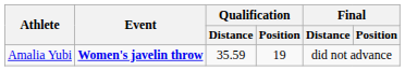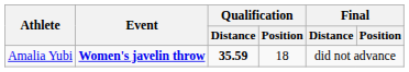Amalia Yubi | Qualification / Distance: normal -> bold
Amalia Yubi | Qualification / Position: 19 -> 18
